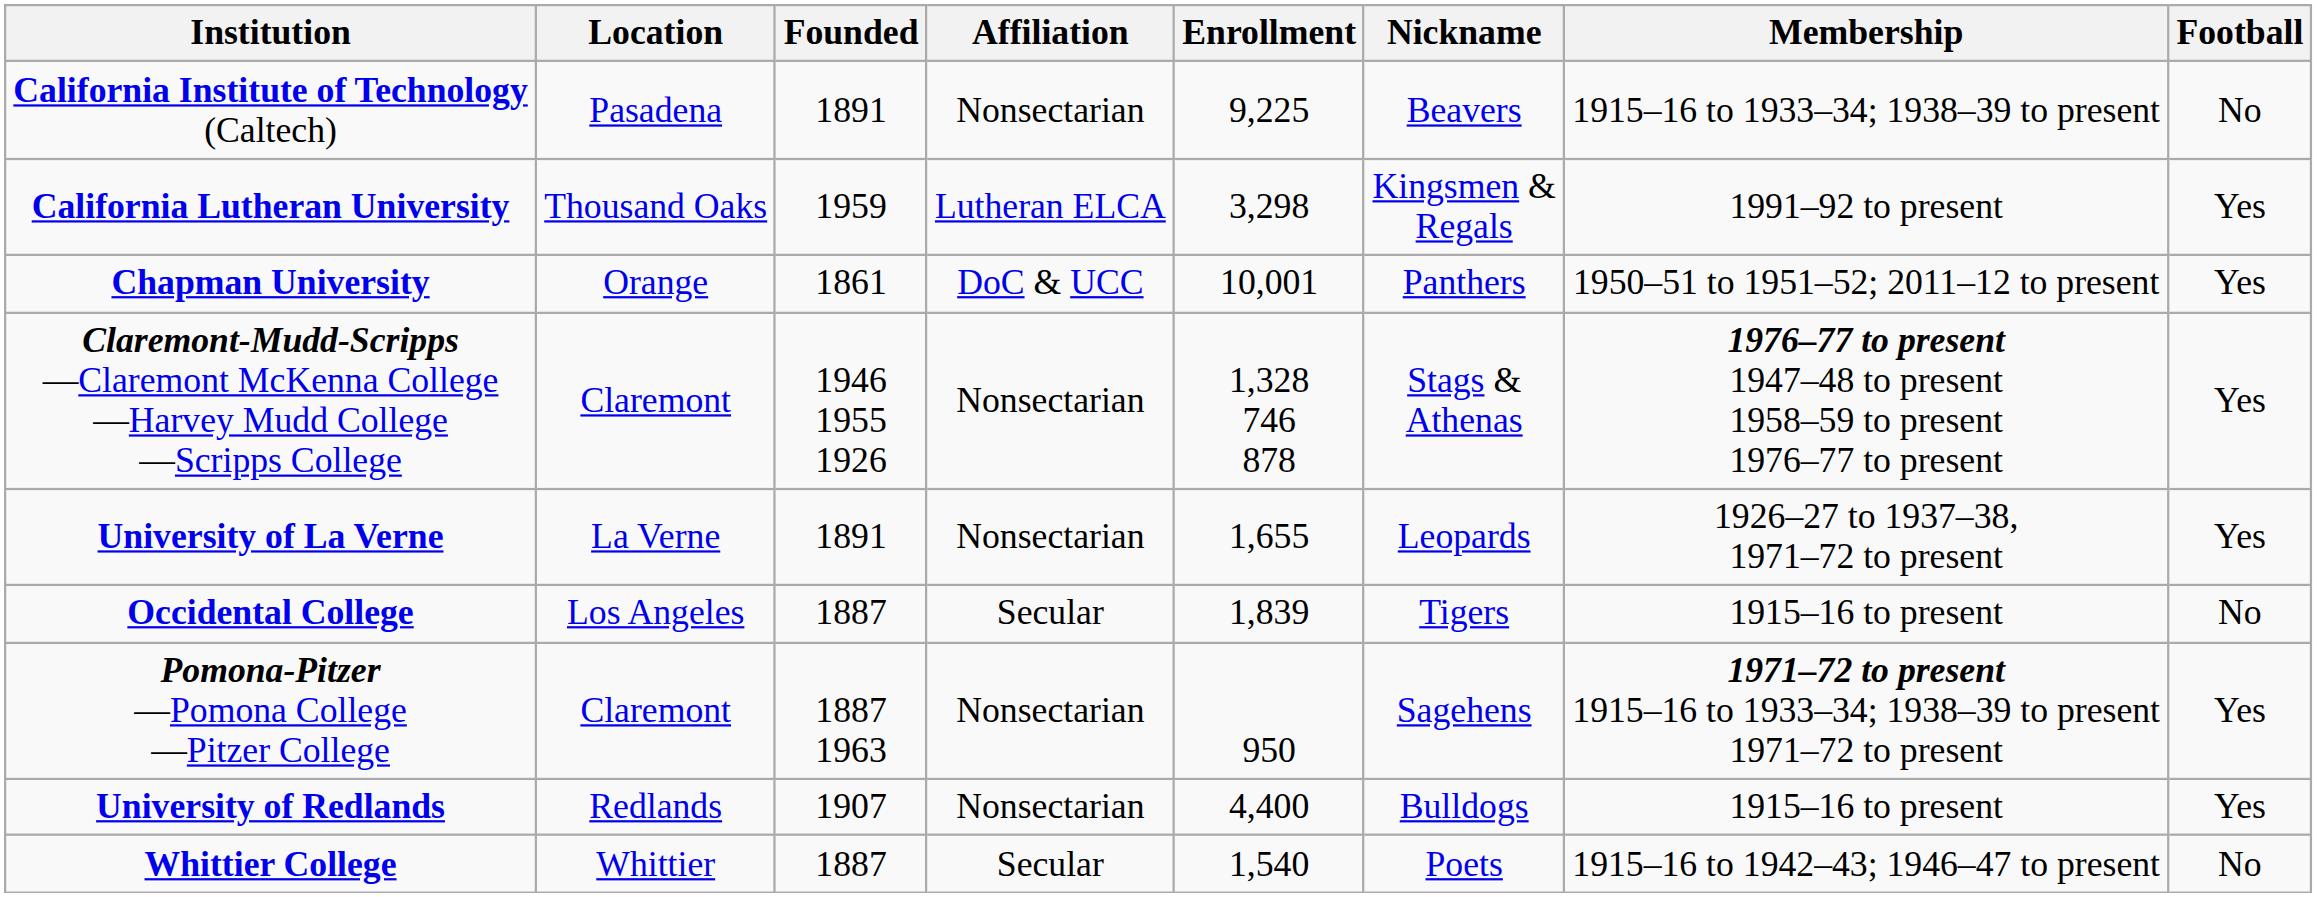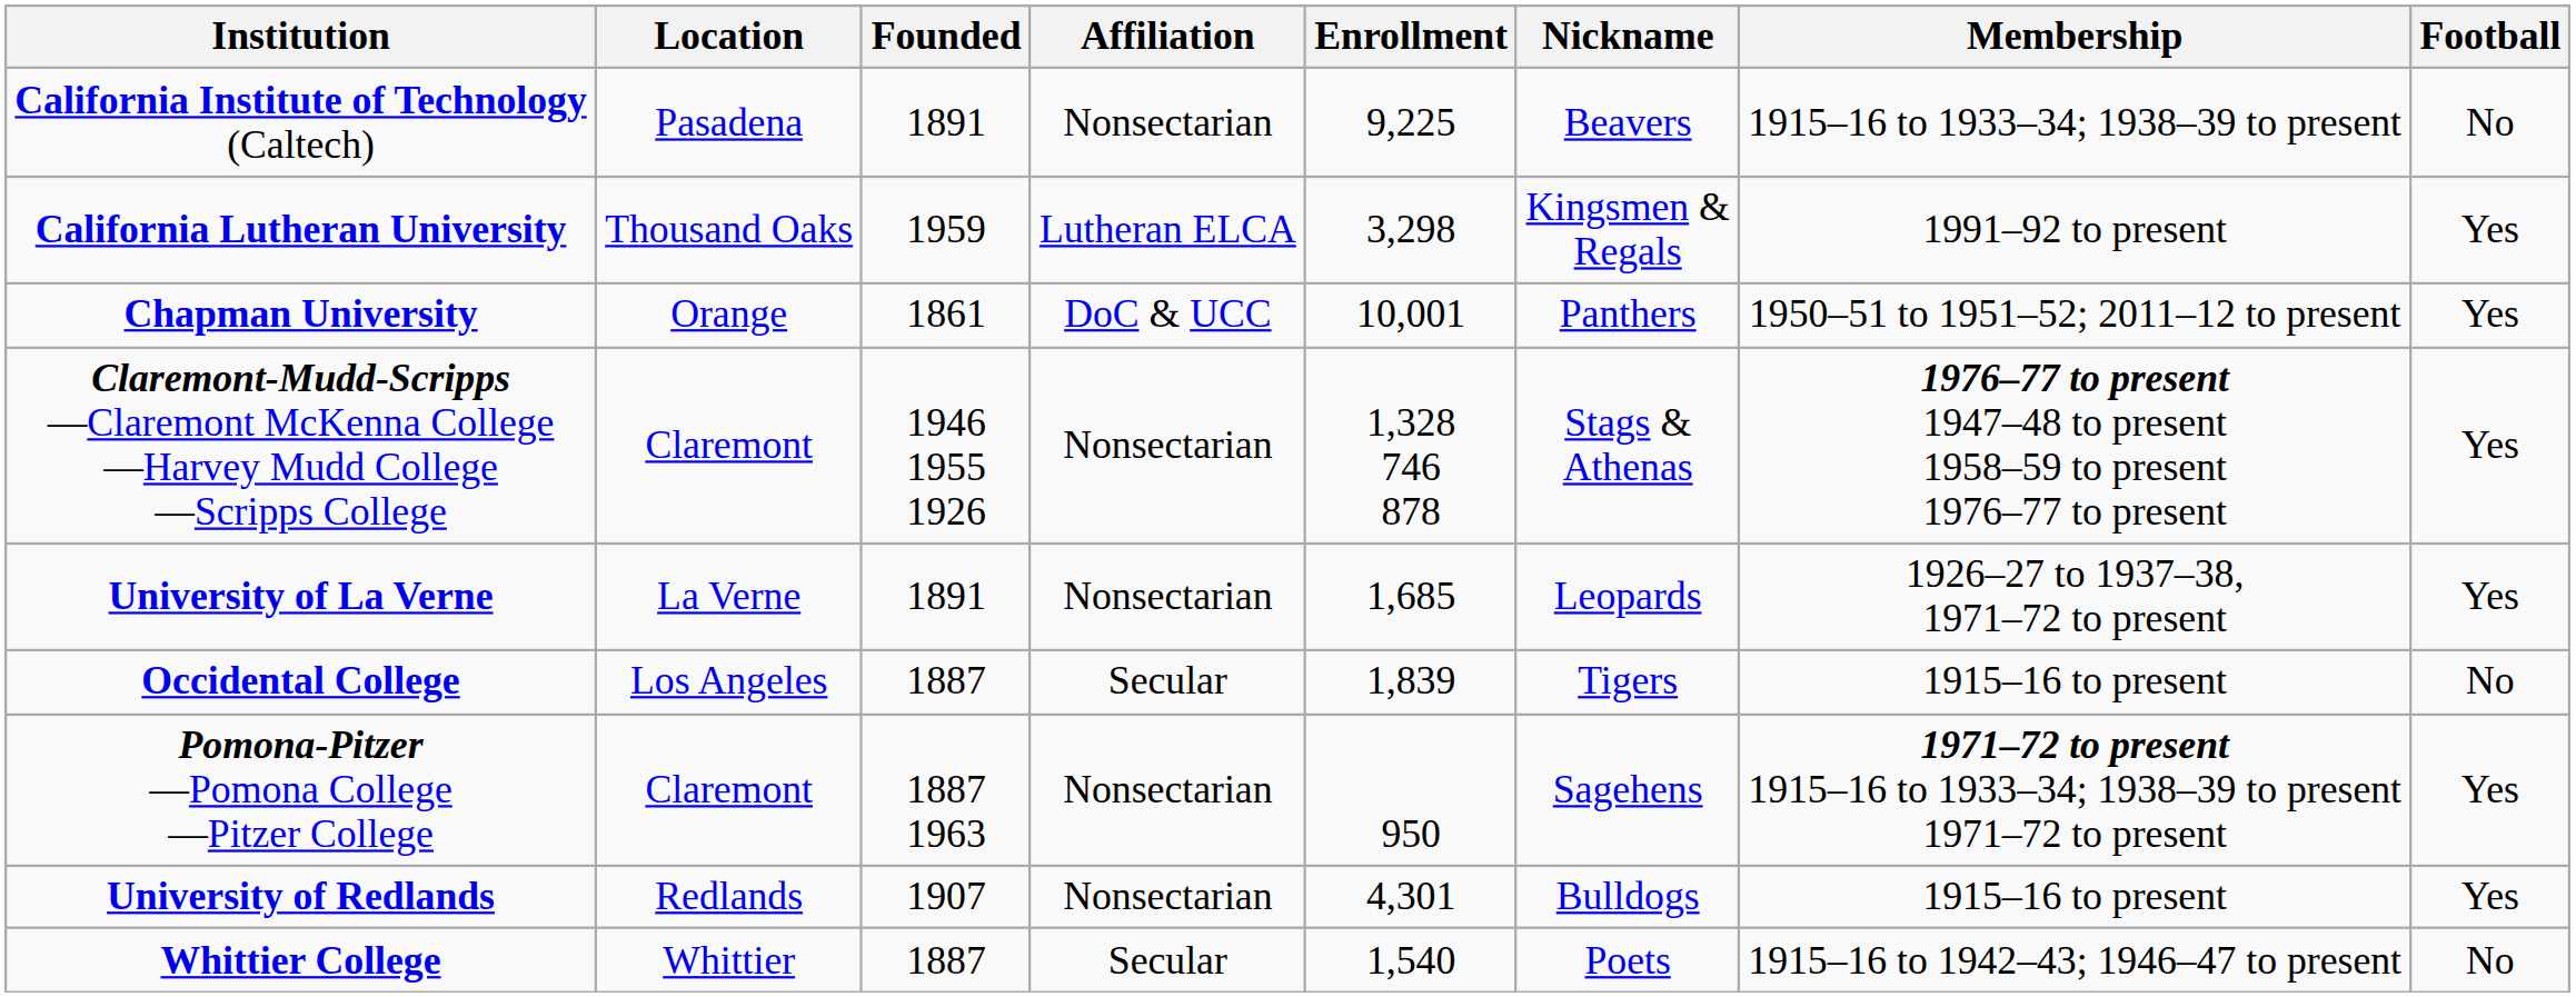University of La Verne | Enrollment: 1,655 -> 1,685
University of Redlands | Enrollment: 4,400 -> 4,301
